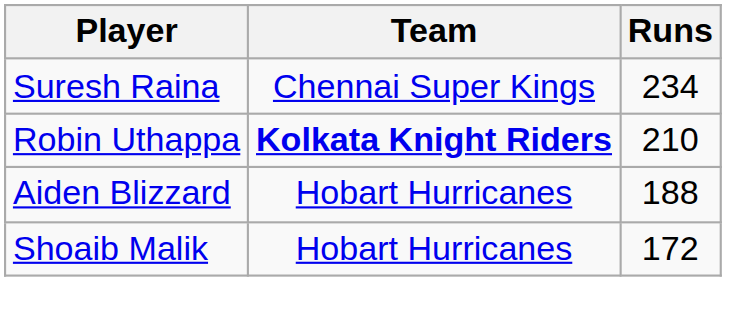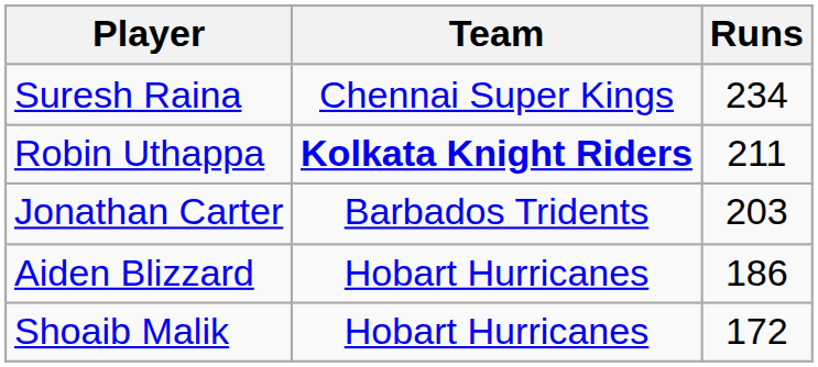Robin Uthappa | Runs: 210 -> 211
+ row: Jonathan Carter | Barbados Tridents | 203
Aiden Blizzard | Runs: 188 -> 186
